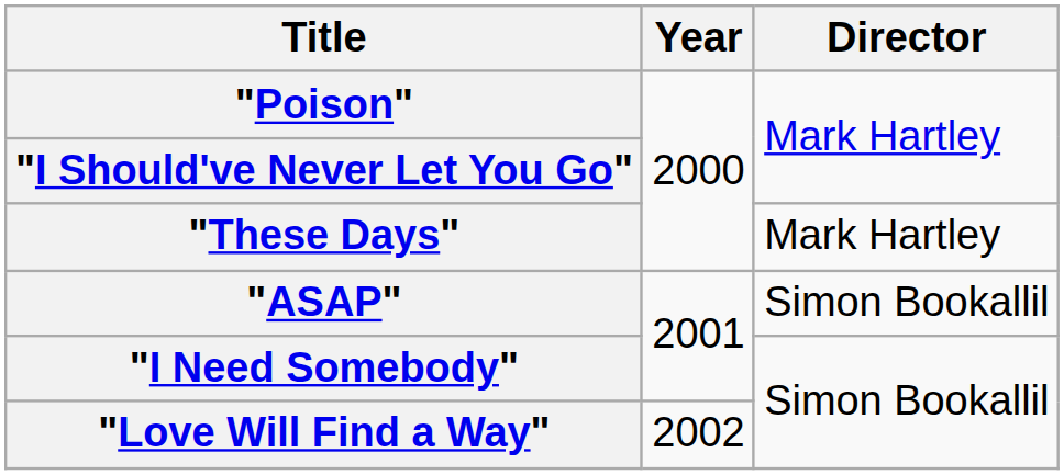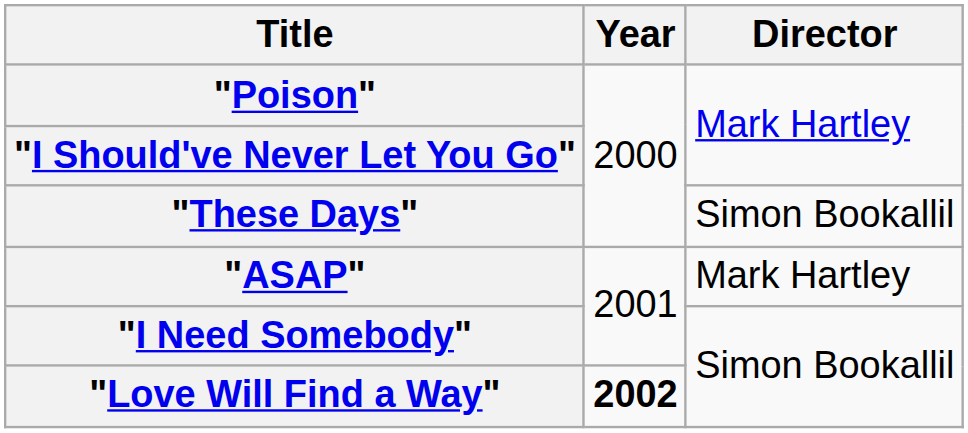"These Days" | Director: Mark Hartley -> Simon Bookallil
"ASAP" | Director: Simon Bookallil -> Mark Hartley
"Love Will Find a Way" | Year: normal -> bold
